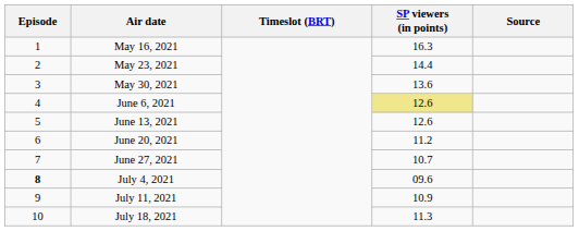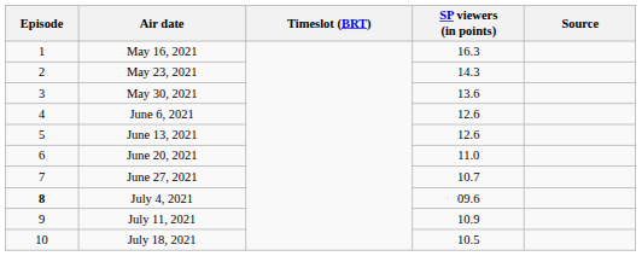May 23, 2021 | SP viewers (in points): 14.4 -> 14.3
June 6, 2021 | SP viewers (in points): khaki background -> no background
June 20, 2021 | SP viewers (in points): 11.2 -> 11.0
July 18, 2021 | SP viewers (in points): 11.3 -> 10.5
